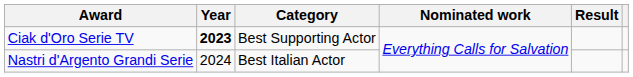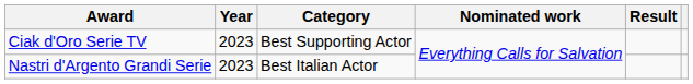Ciak d'Oro Serie TV | Year: bold -> normal
Nastri d'Argento Grandi Serie | Year: 2024 -> 2023
